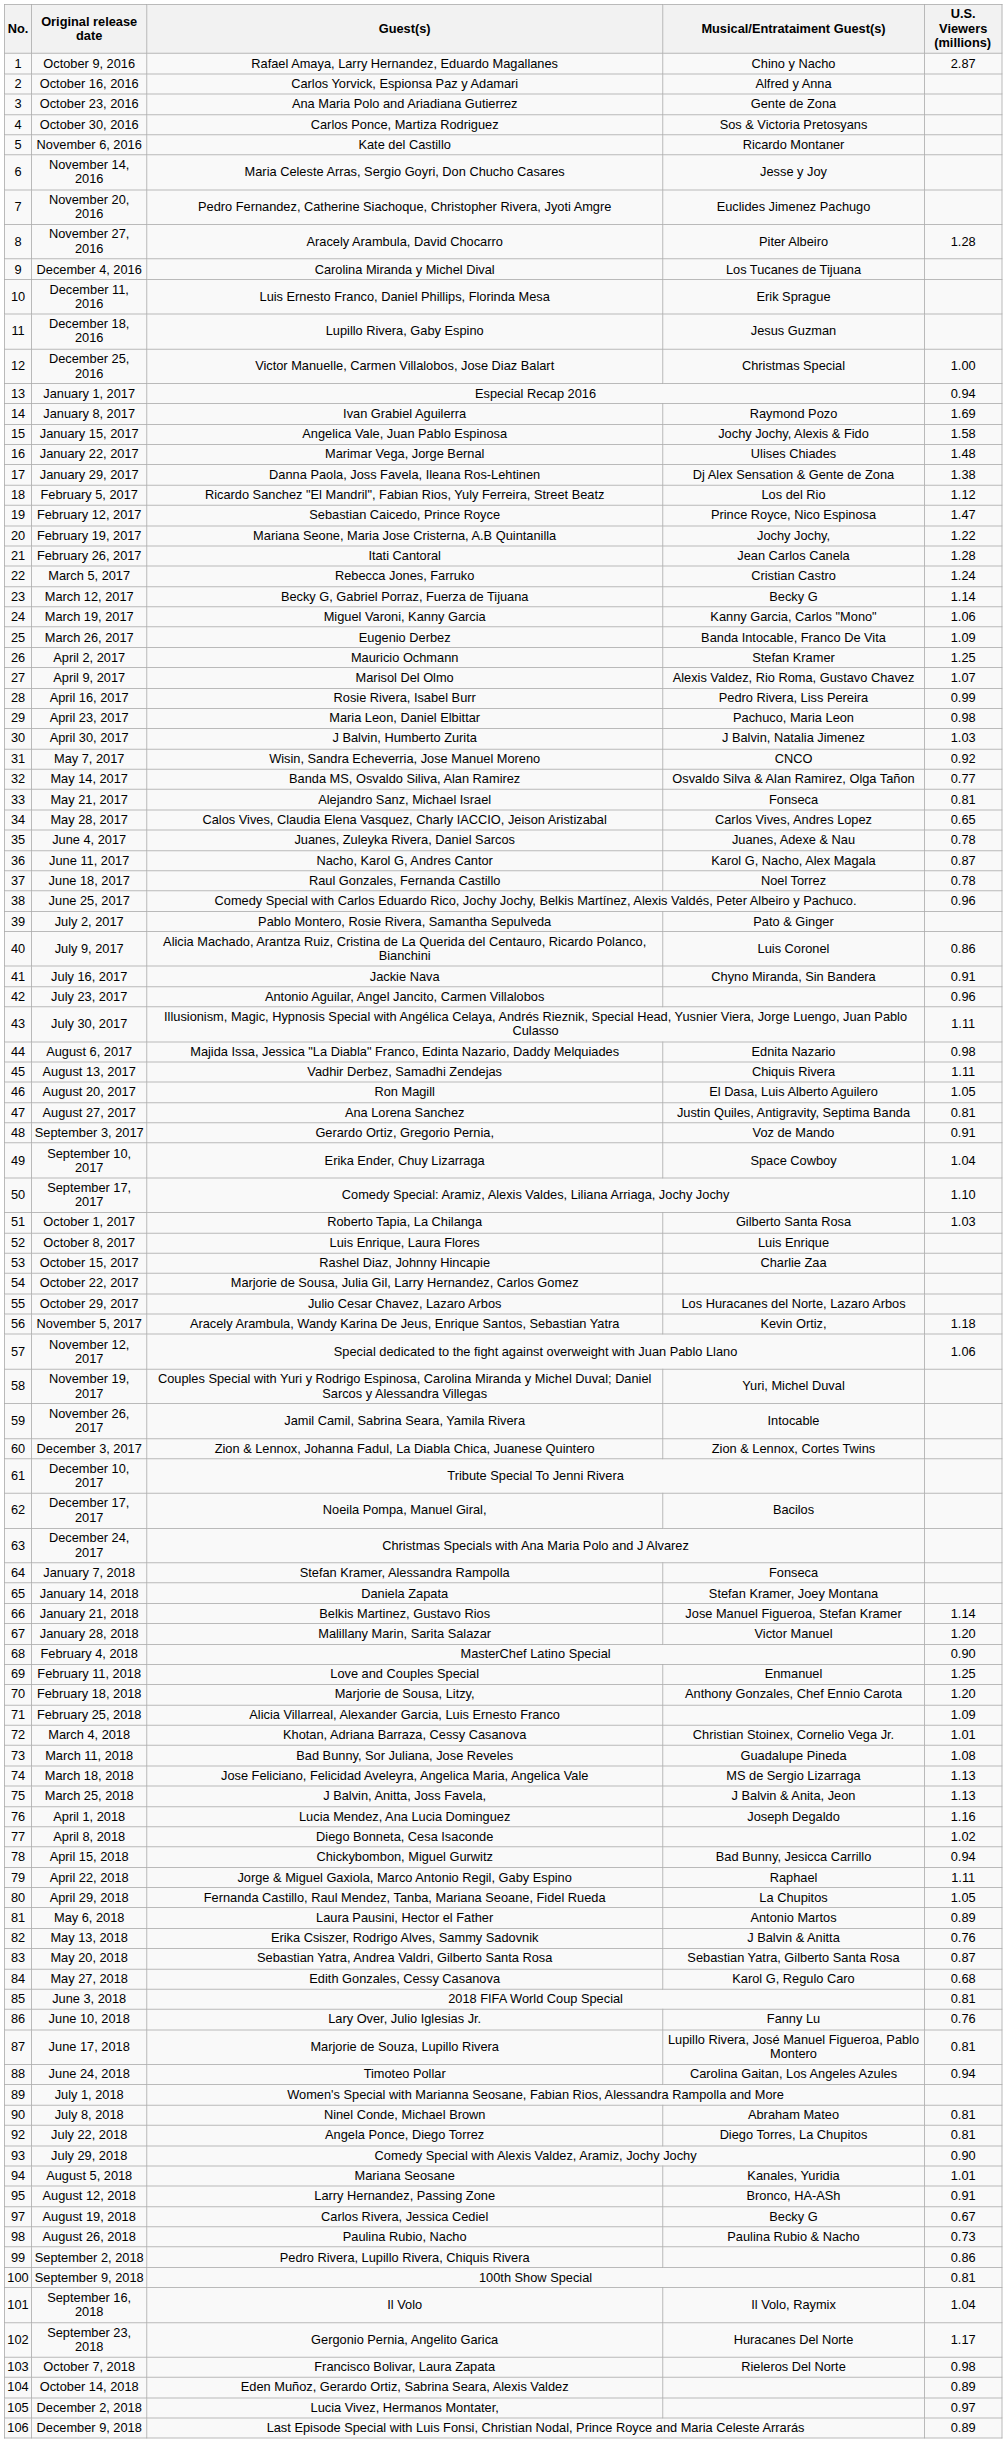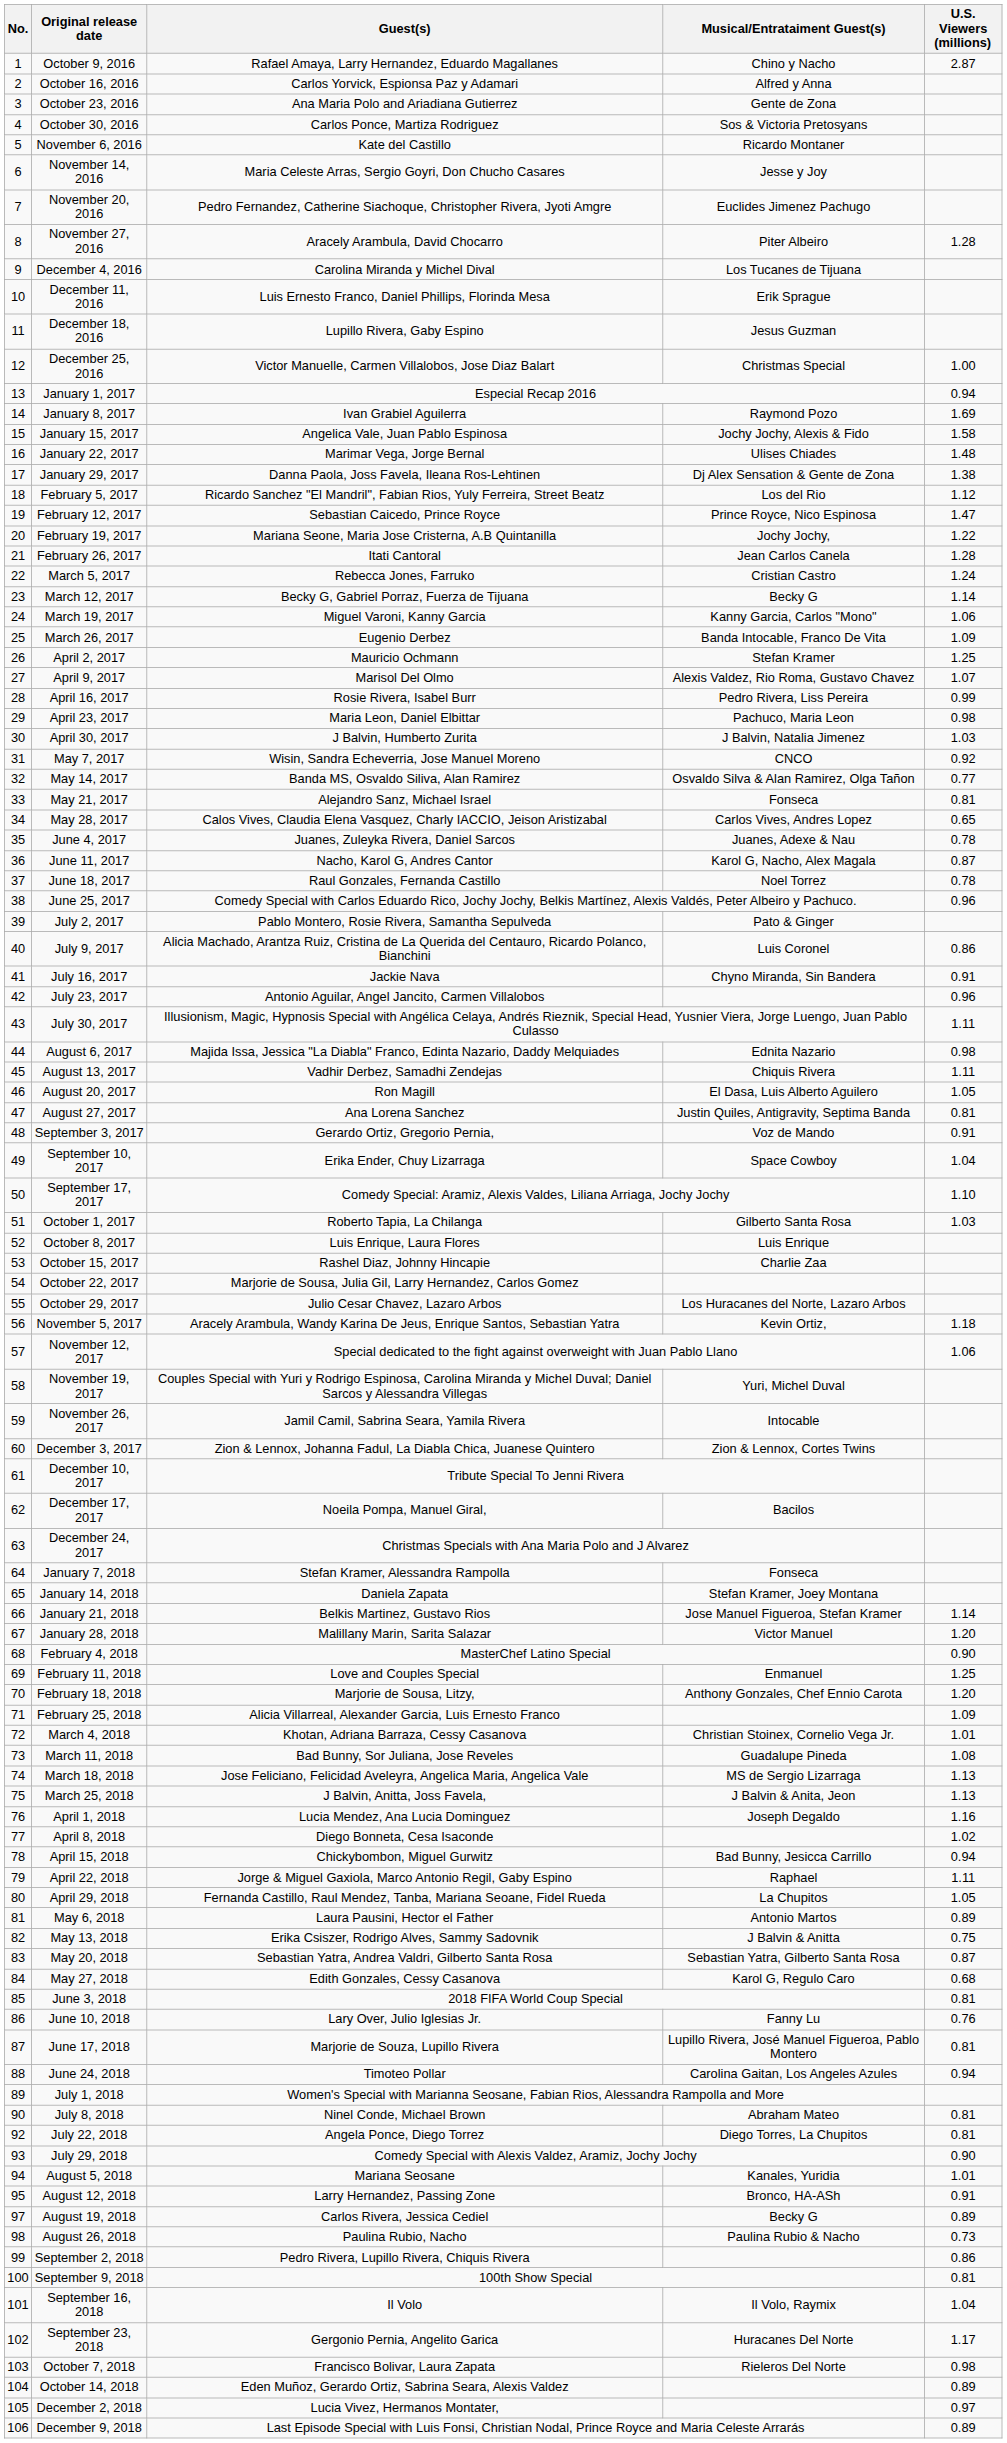May 13, 2018 | U.S. Viewers (millions): 0.76 -> 0.75
August 19, 2018 | U.S. Viewers (millions): 0.67 -> 0.89
